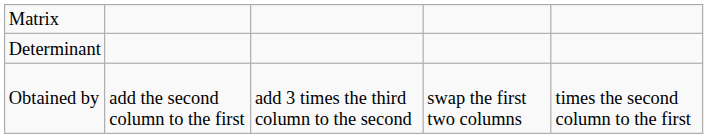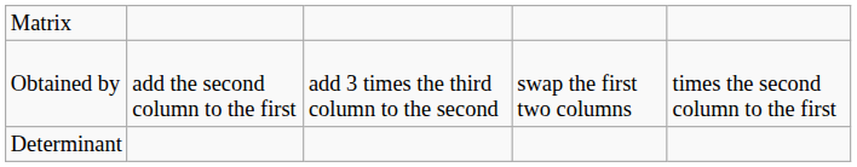rows swapped: Obtained by <-> Determinant
